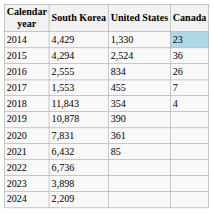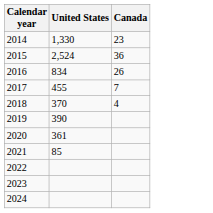- column: South Korea | 4,429 | 4,294 | 2,555 | 1,553 | 11,843 | 10,878 | 7,831 | 6,432 | 6,736 | 3,898 | 2,209
2014 | Canada: lightblue background -> no background
2018 | United States: 354 -> 370
